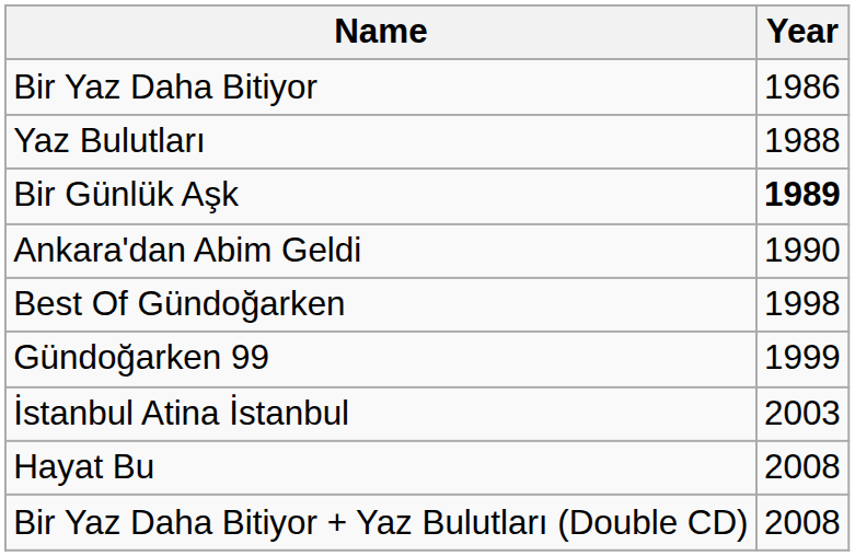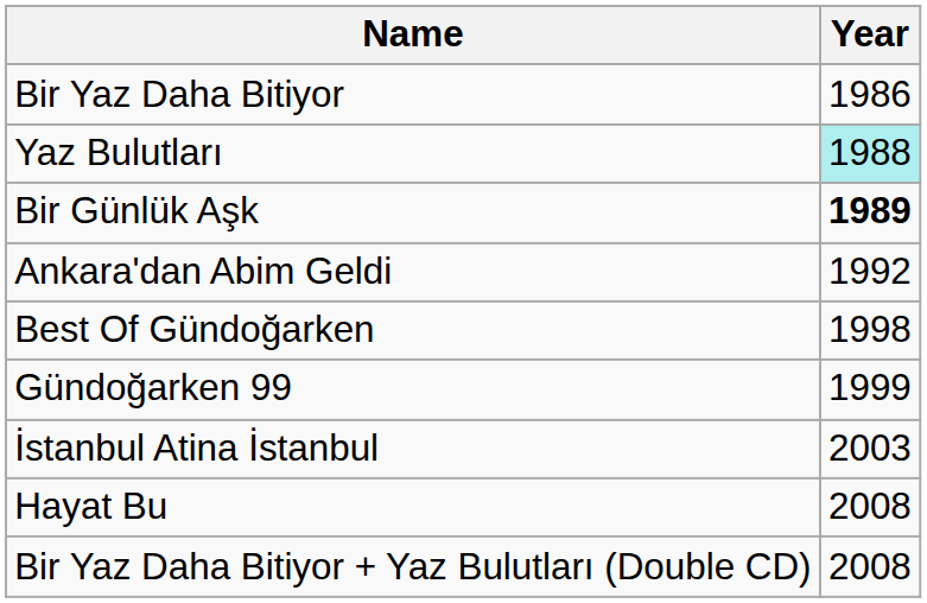Yaz Bulutları | Year: no background -> paleturquoise background
Ankara'dan Abim Geldi | Year: 1990 -> 1992
